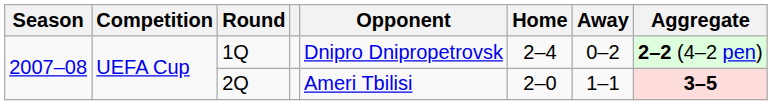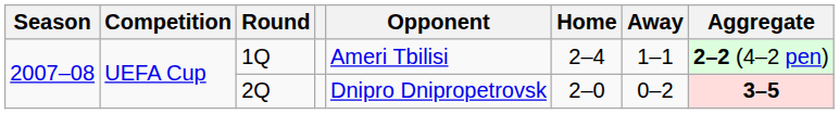1Q | Opponent: Dnipro Dnipropetrovsk -> Ameri Tbilisi
1Q | Away: 0–2 -> 1–1
2Q | Opponent: Ameri Tbilisi -> Dnipro Dnipropetrovsk
2Q | Away: 1–1 -> 0–2
